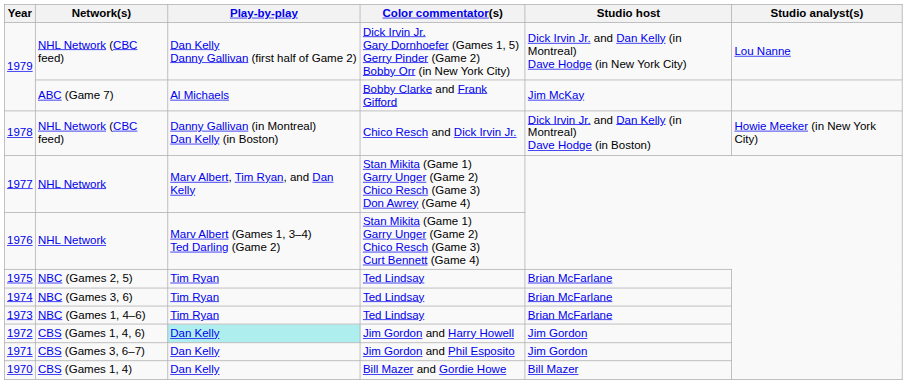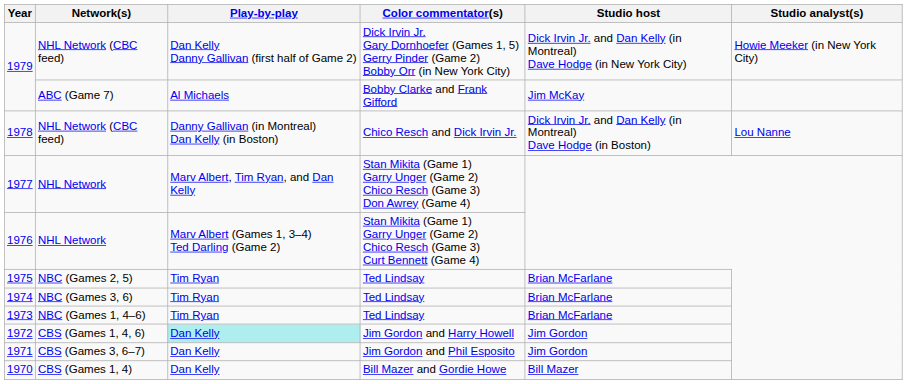1979 / NHL Network (CBC feed) | Studio analyst(s): Lou Nanne -> Howie Meeker (in New York City)
1978 | Studio analyst(s): Howie Meeker (in New York City) -> Lou Nanne
